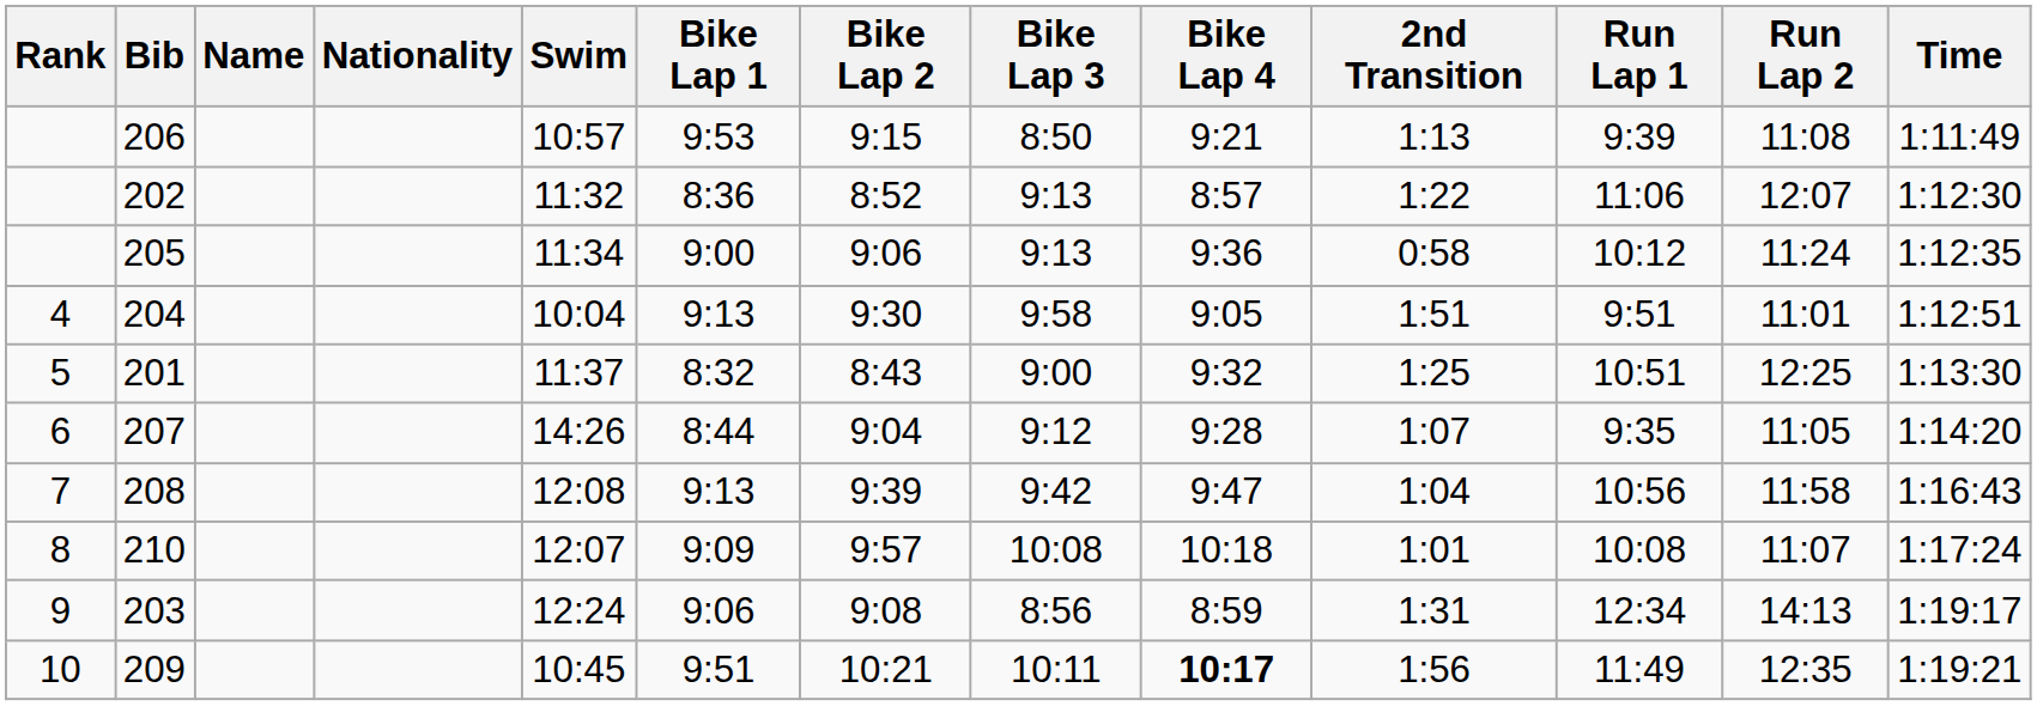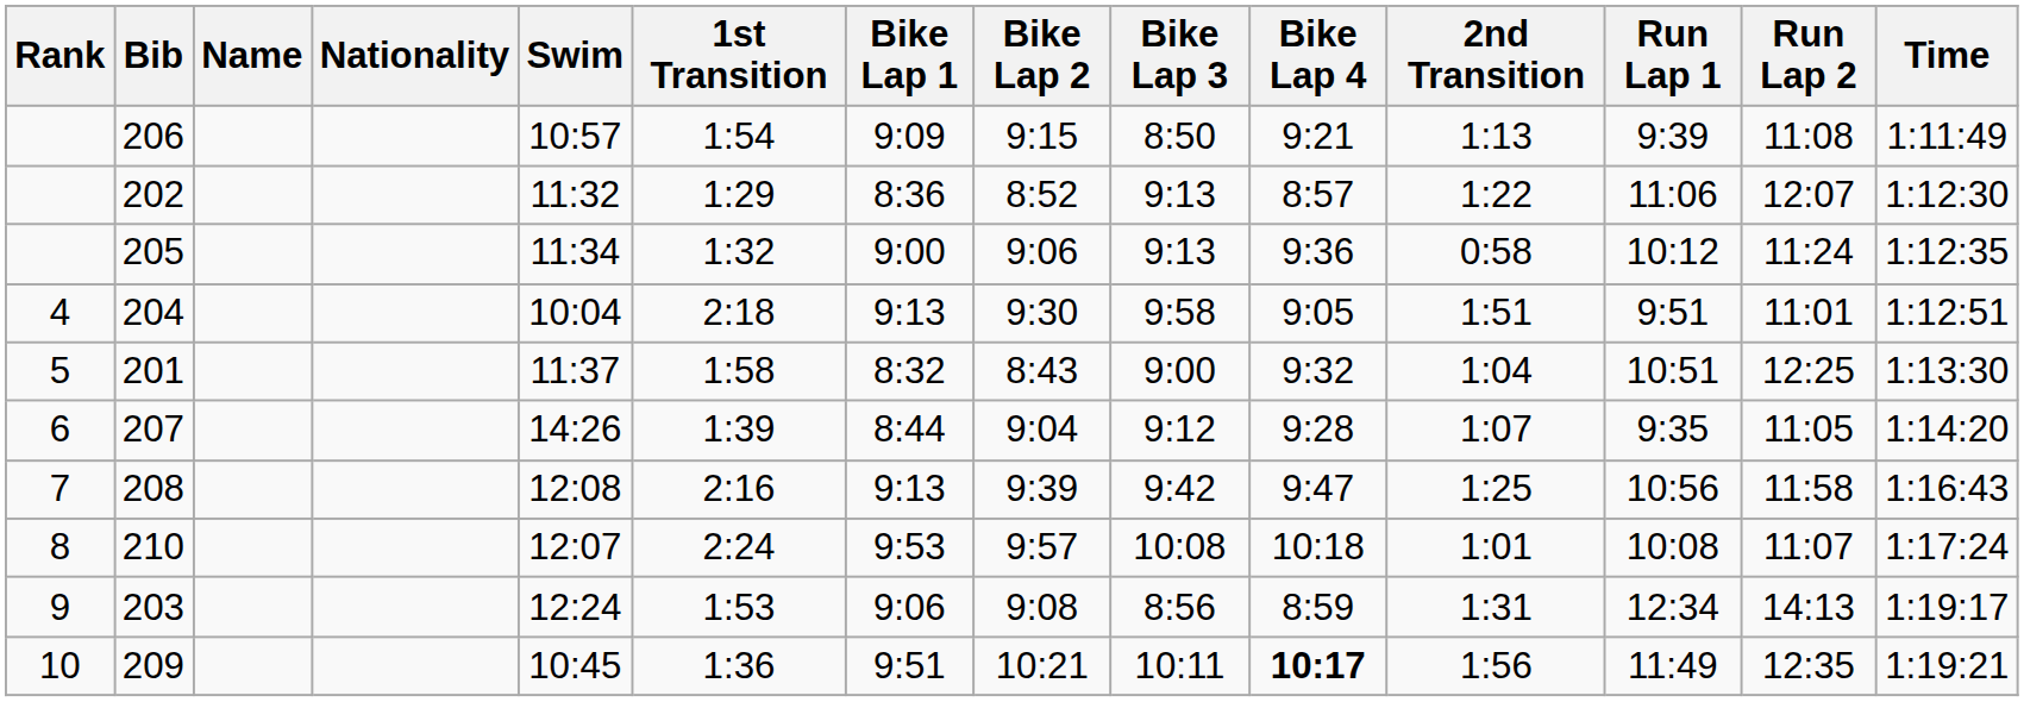+ column: 1st Transition | 1:54 | 1:29 | 1:32 | 2:18 | 1:58 | 1:39 | 2:16 | 2:24 | 1:53 | 1:36
206 | Bike Lap 1: 9:53 -> 9:09
201 | 2nd Transition: 1:25 -> 1:04
208 | 2nd Transition: 1:04 -> 1:25
210 | Bike Lap 1: 9:09 -> 9:53
